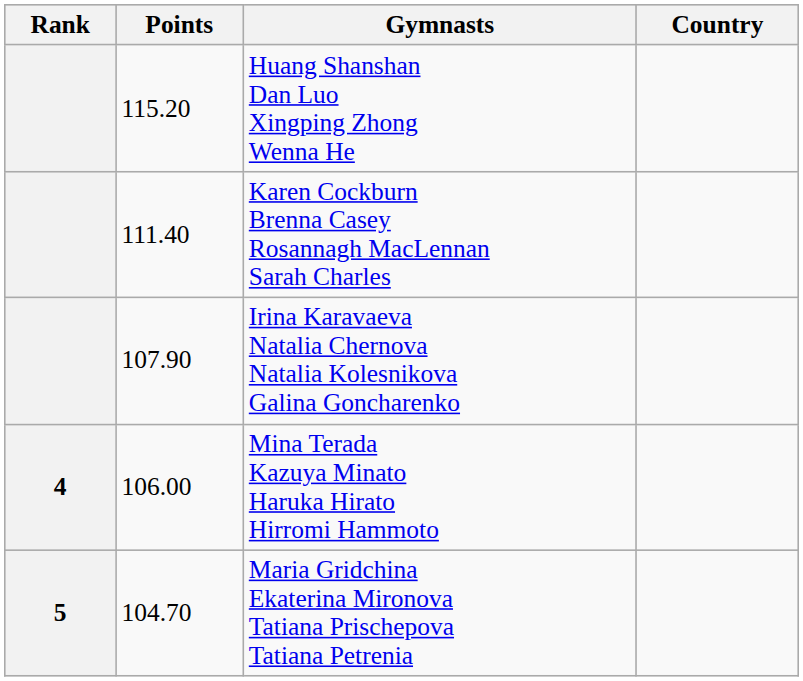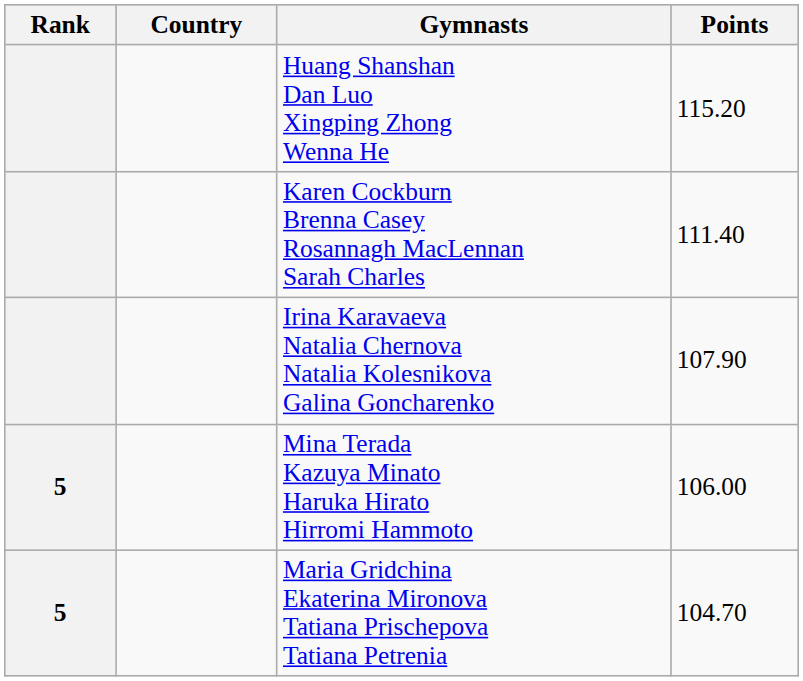columns swapped: Country <-> Points
Mina Terada Kazuya Minato Haruka Hirato Hirromi Hammoto | Rank: 4 -> 5
